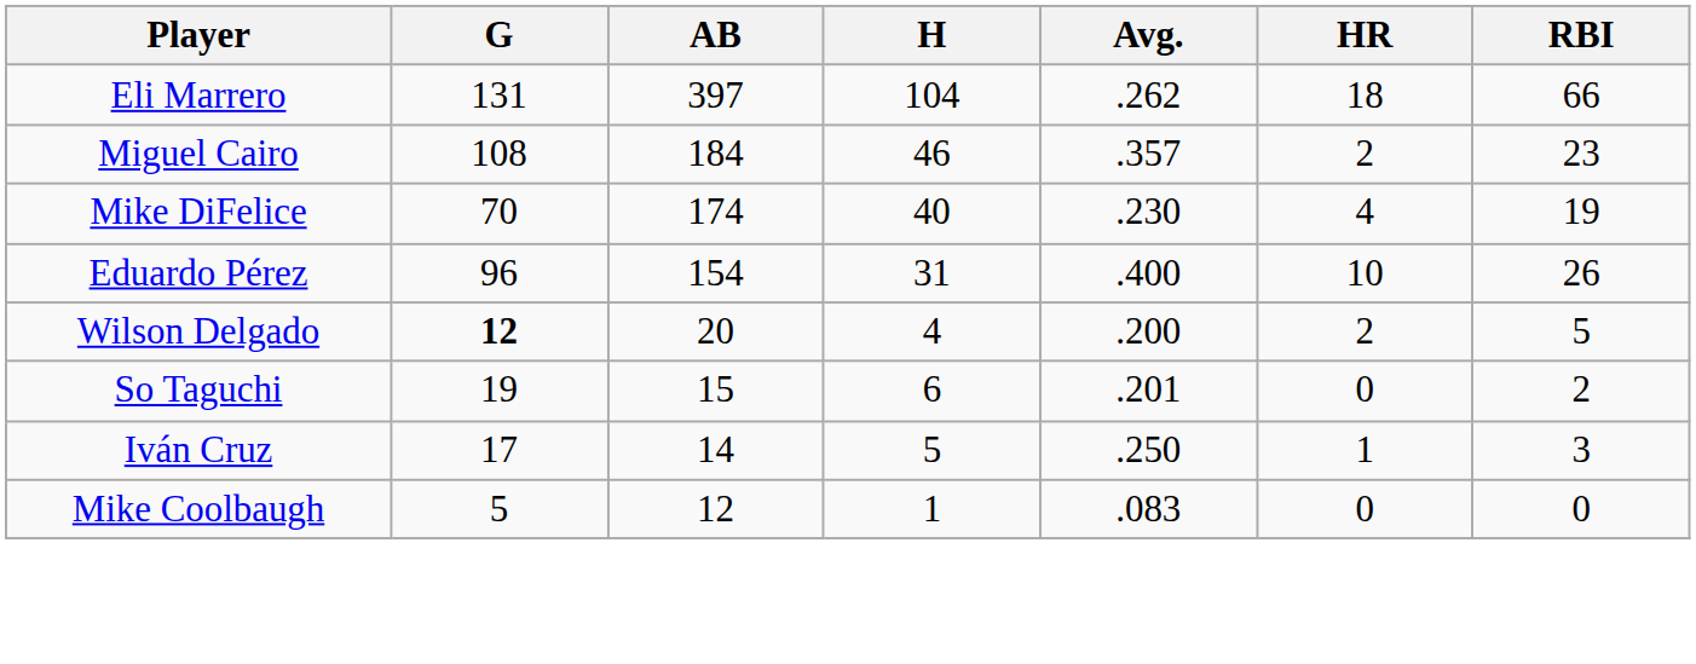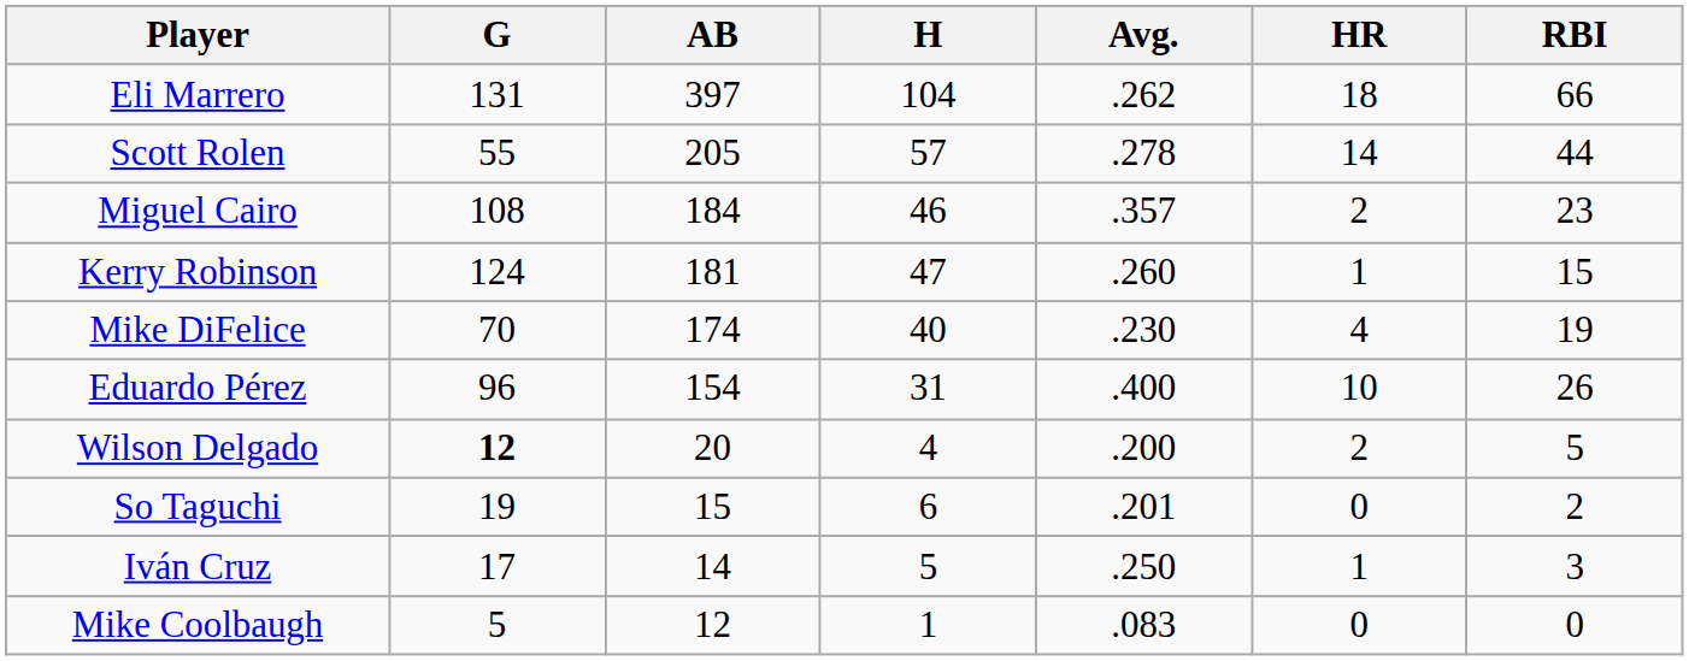+ row: Scott Rolen | 55 | 205 | 57 | .278 | 14 | 44
+ row: Kerry Robinson | 124 | 181 | 47 | .260 | 1 | 15
